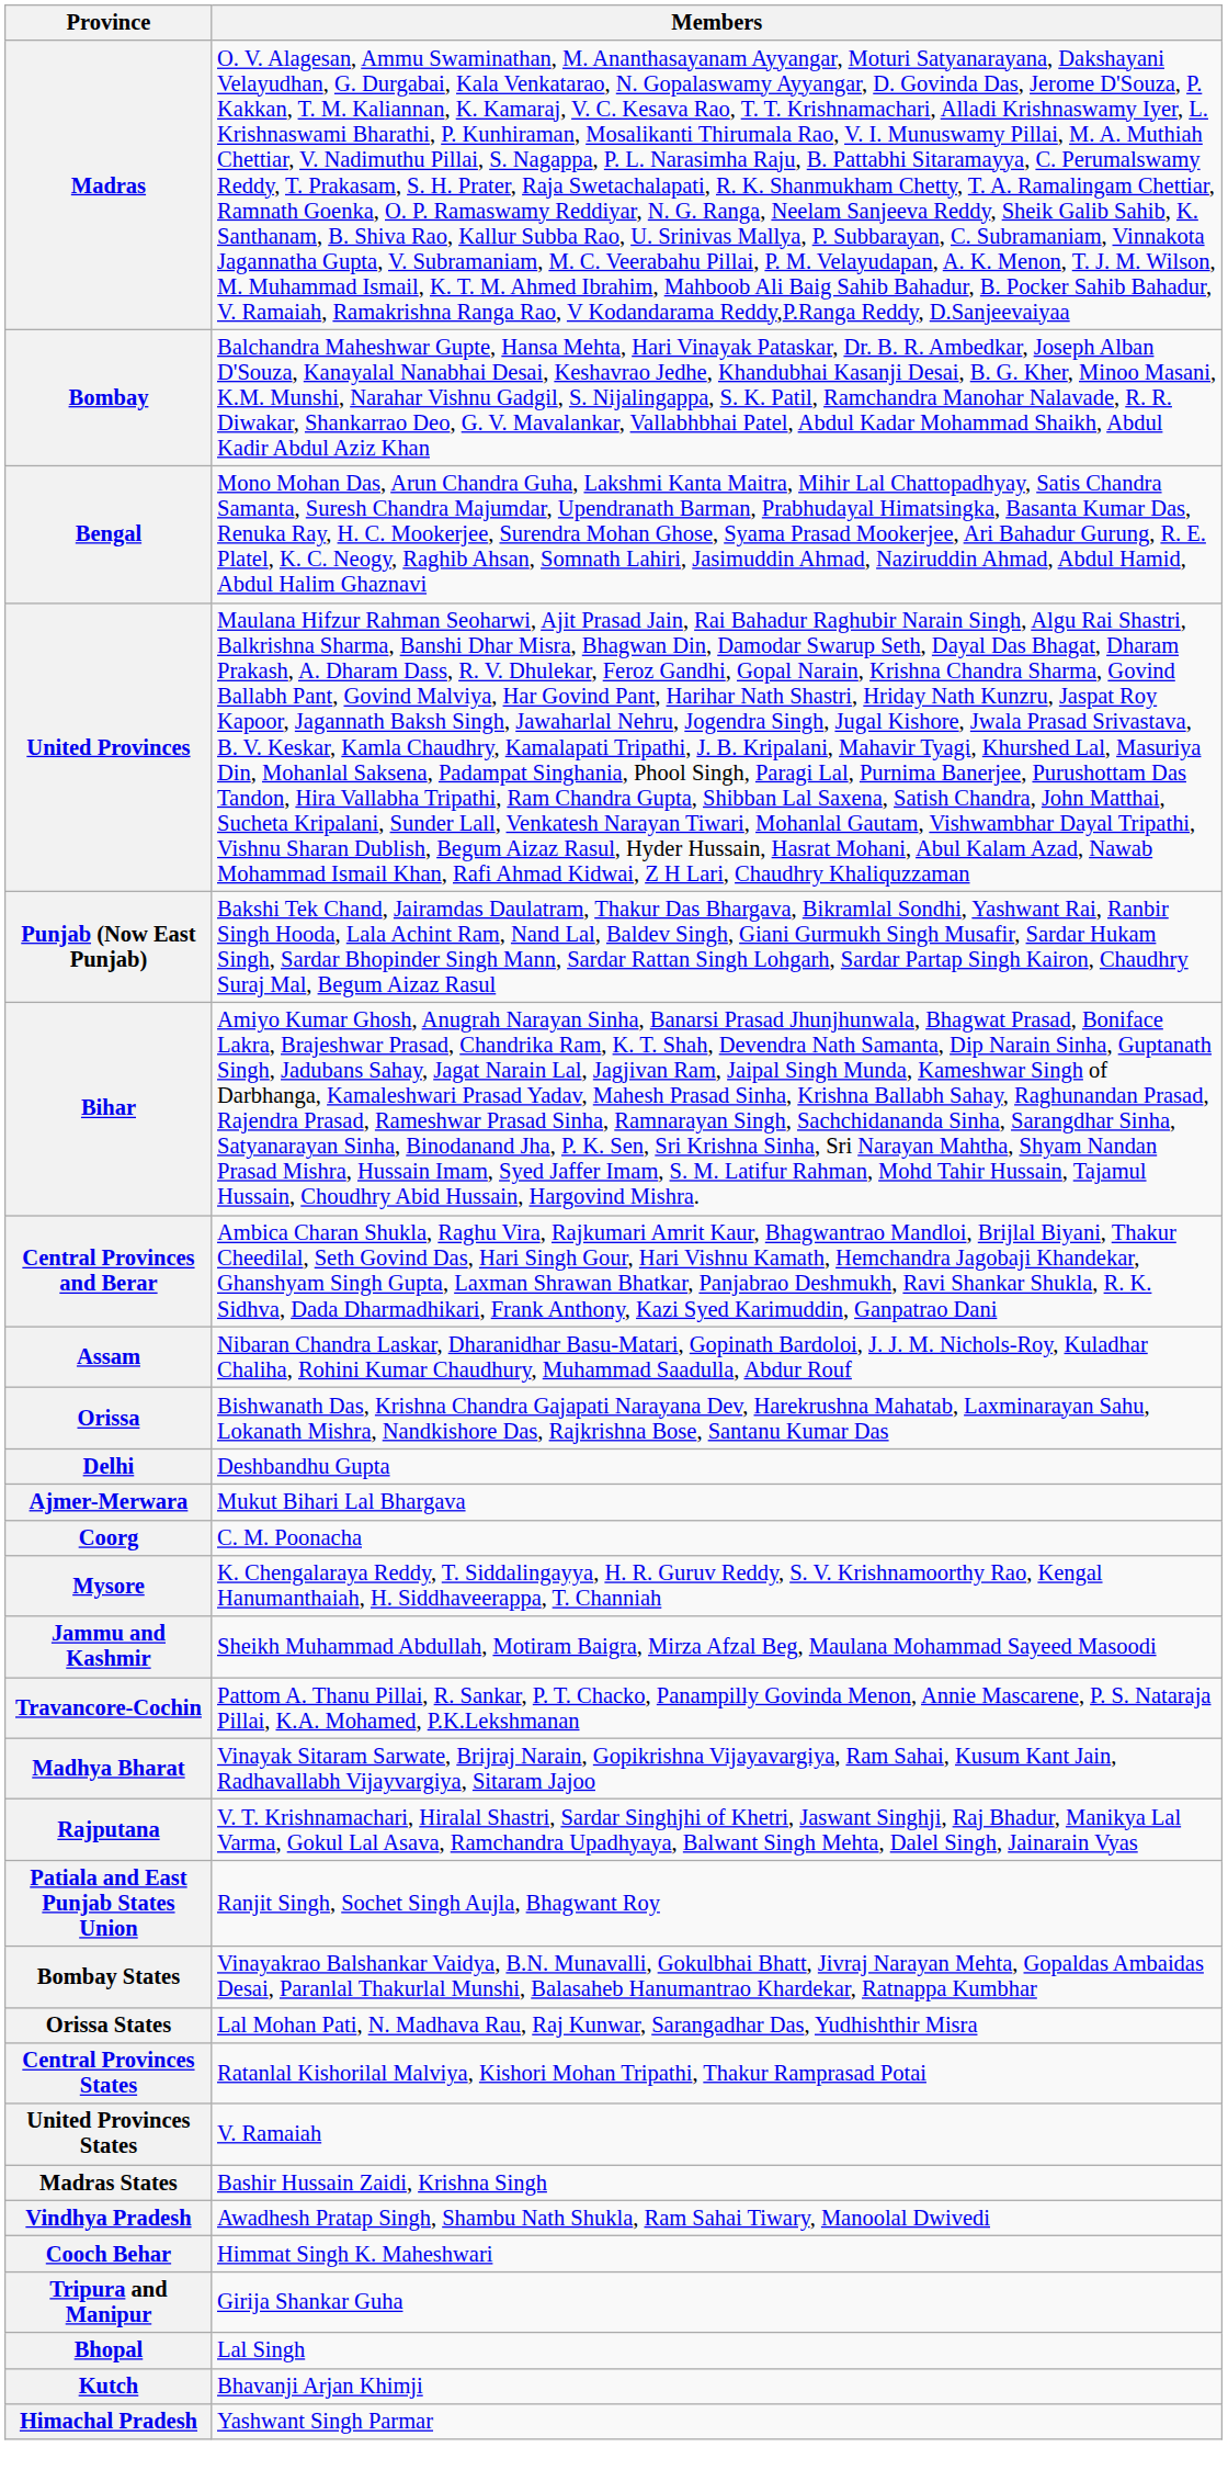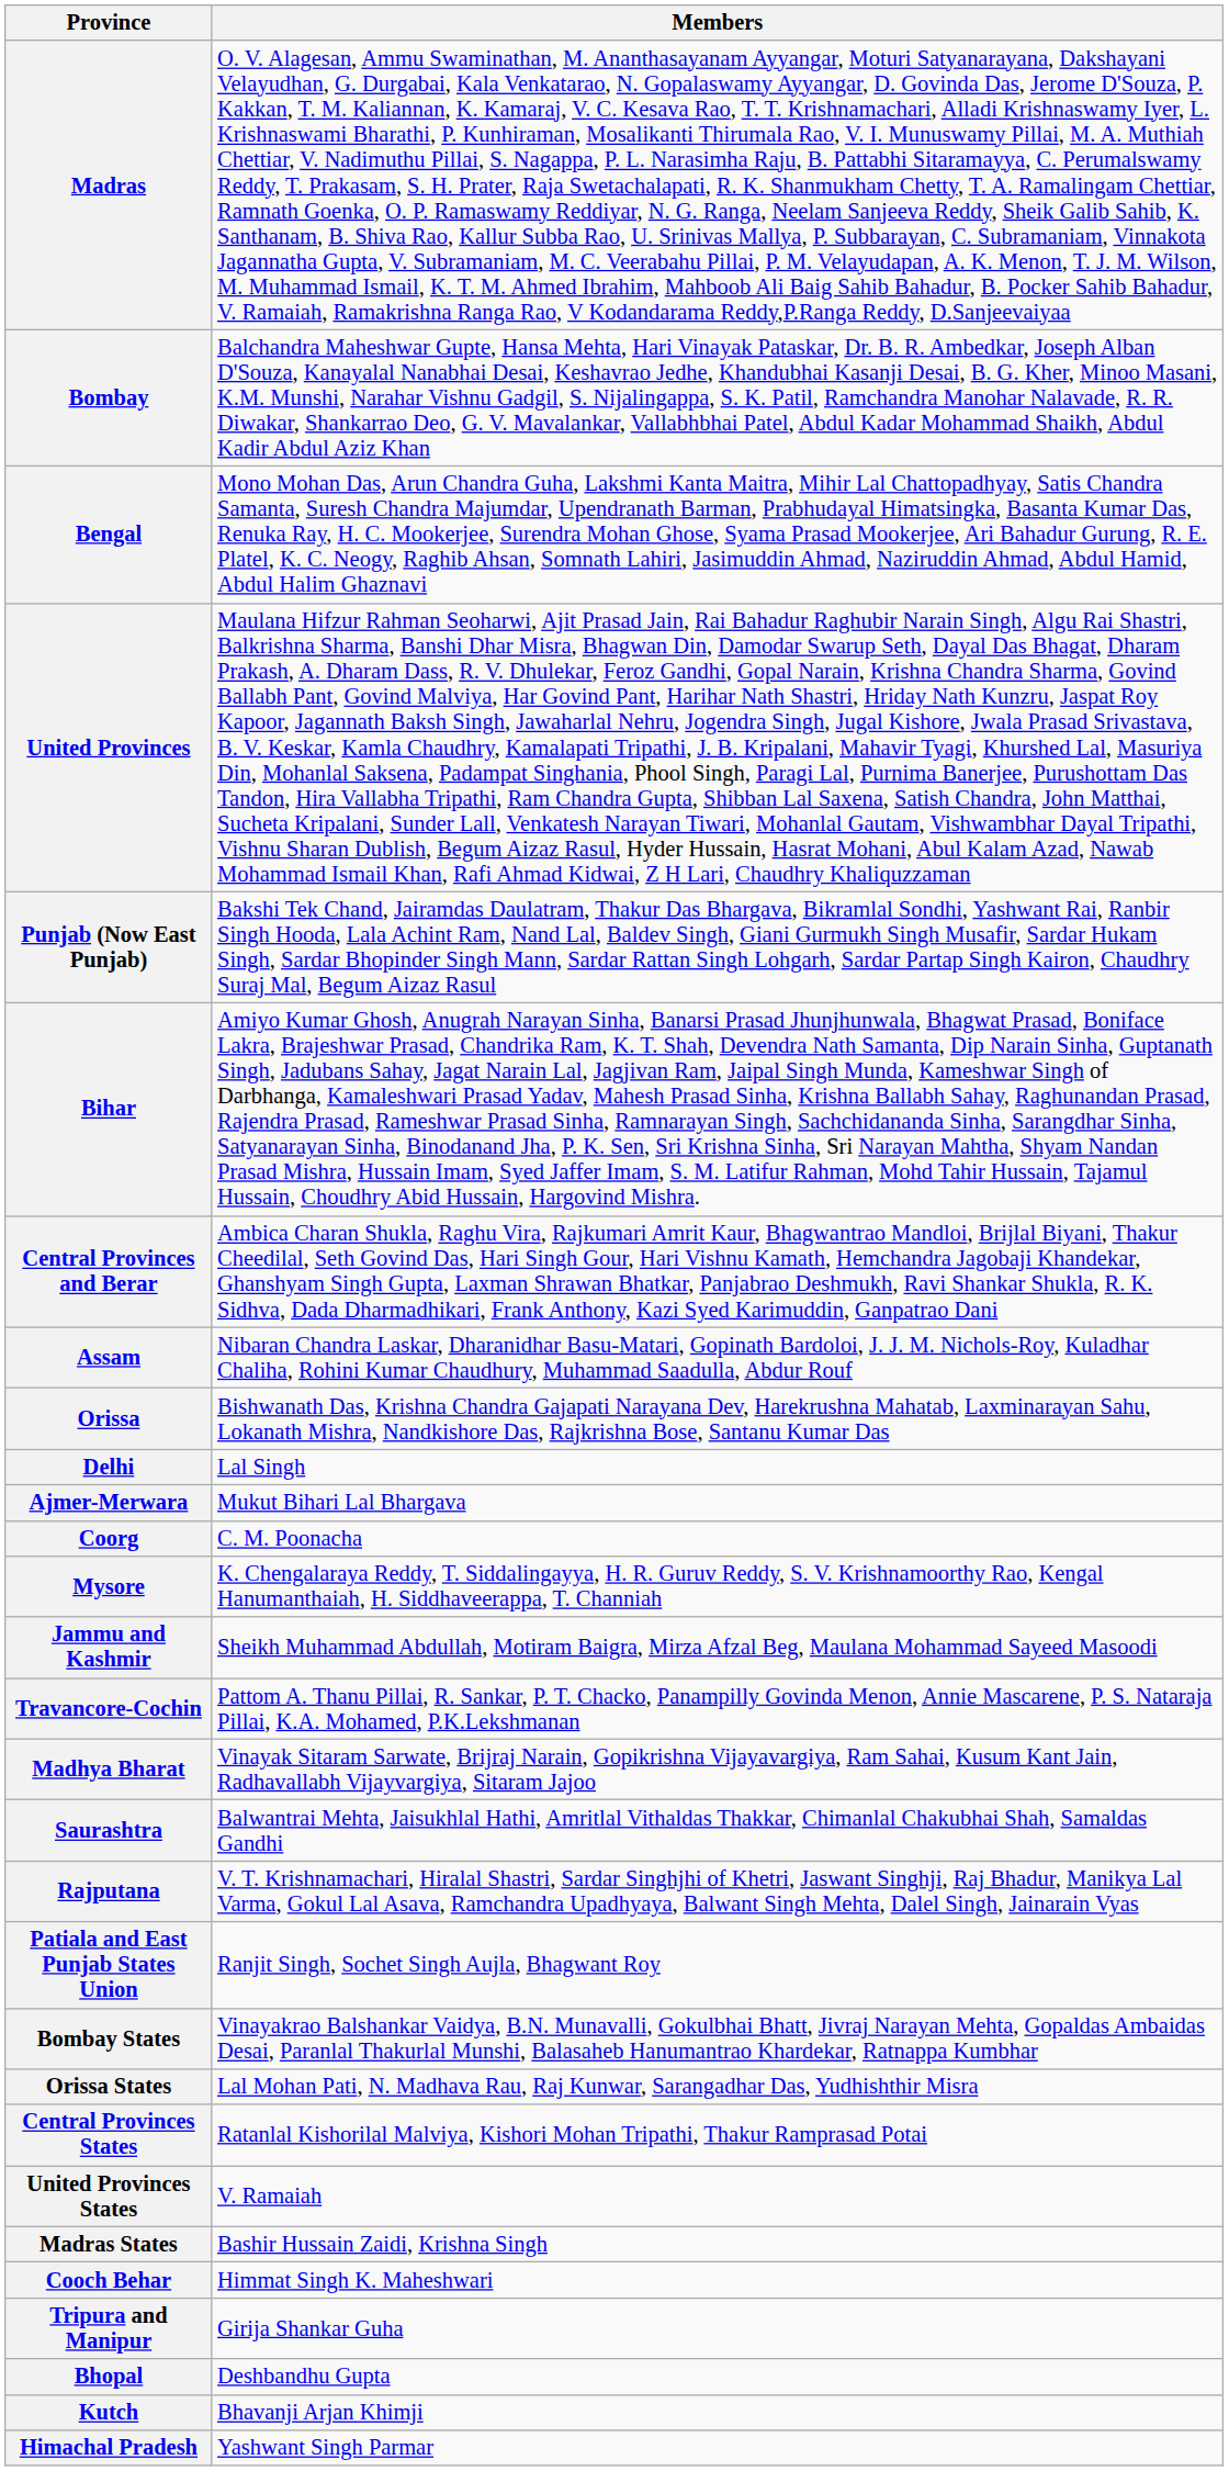Delhi | Members: Deshbandhu Gupta -> Lal Singh
+ row: Saurashtra | Balwantrai Mehta, Jaisukhlal Hathi, Amritlal Vithaldas Thakkar, Chimanlal Chakubhai Shah, Samaldas Gandhi
- row: Vindhya Pradesh | Awadhesh Pratap Singh, Shambu Nath Shukla, Ram Sahai Tiwary, Manoolal Dwivedi
Bhopal | Members: Lal Singh -> Deshbandhu Gupta
